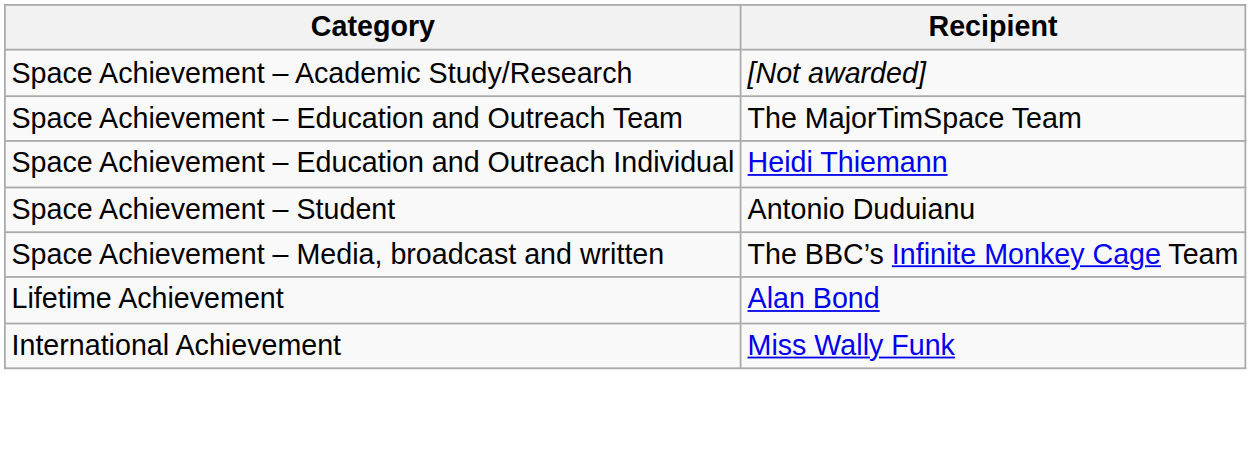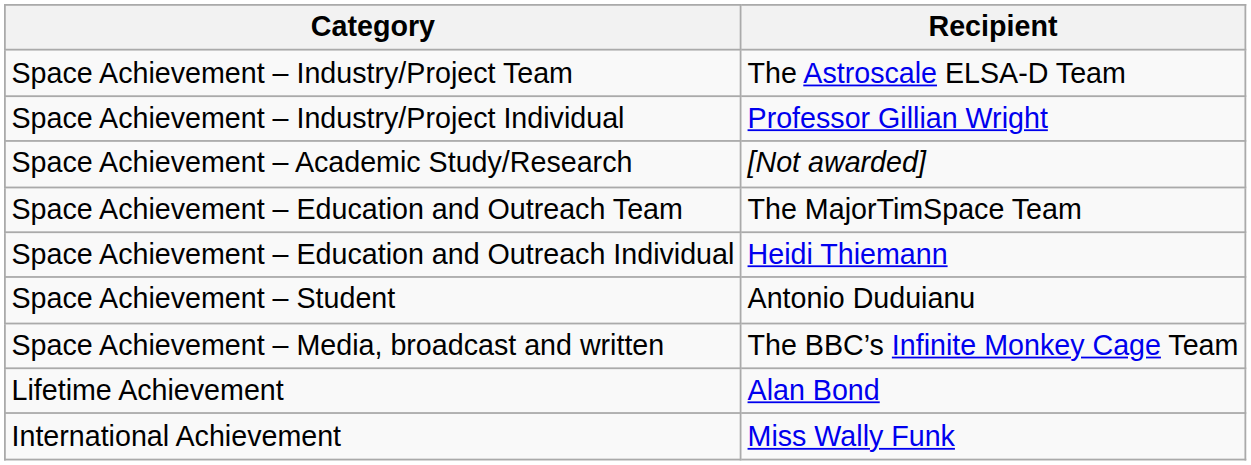+ row: Space Achievement – Industry/Project Team | The Astroscale ELSA-D Team
+ row: Space Achievement – Industry/Project Individual | Professor Gillian Wright
